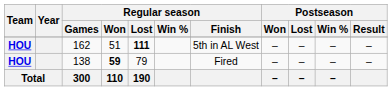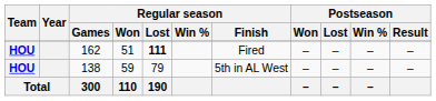162 | Regular season / Finish: 5th in AL West -> Fired
138 | Regular season / Won: bold -> normal
138 | Regular season / Finish: Fired -> 5th in AL West
